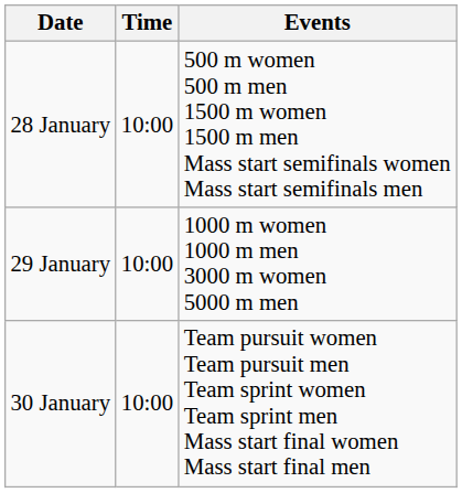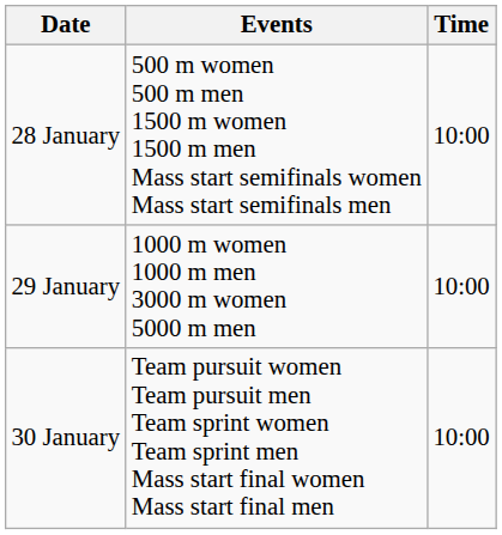columns swapped: Time <-> Events
